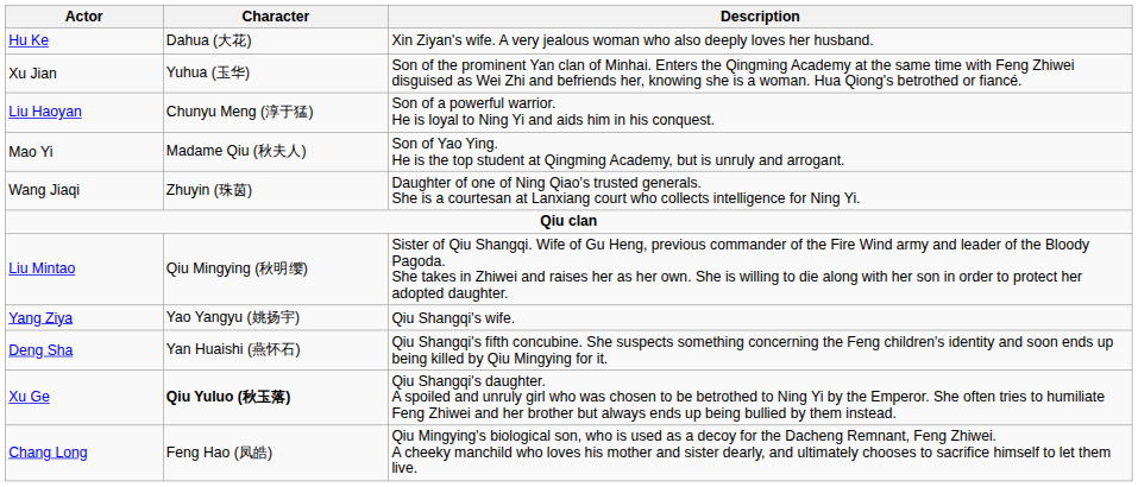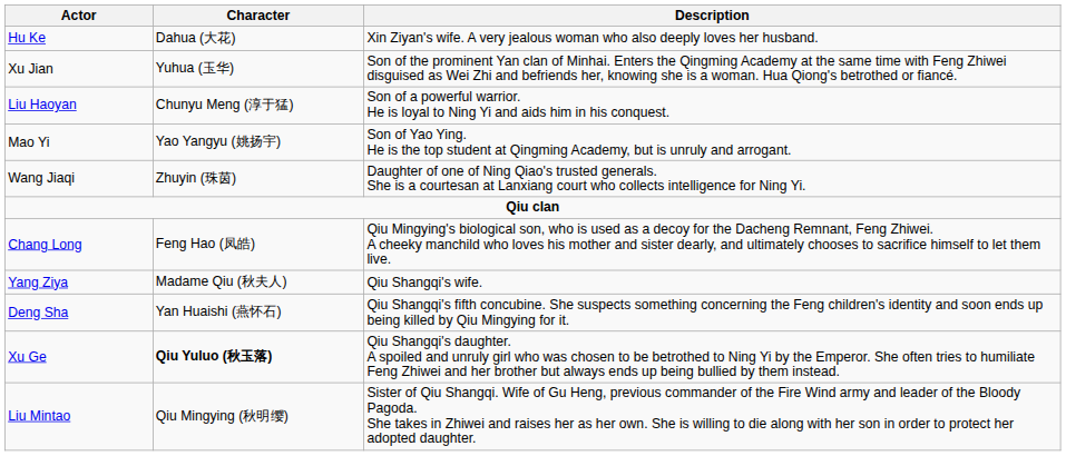Mao Yi | Character: Madame Qiu (秋夫人) -> Yao Yangyu (姚扬宇)
rows swapped: Liu Mintao <-> Chang Long
Yang Ziya | Character: Yao Yangyu (姚扬宇) -> Madame Qiu (秋夫人)
